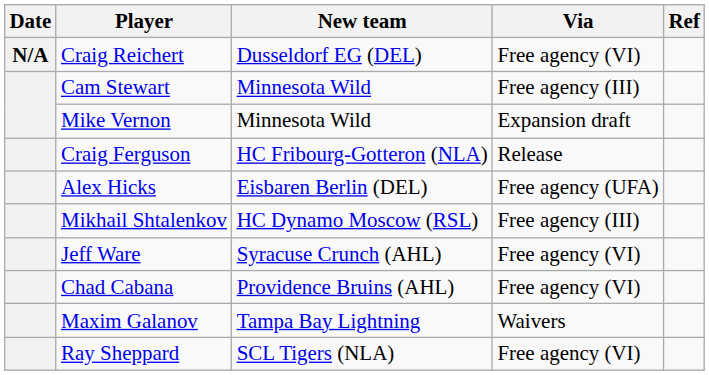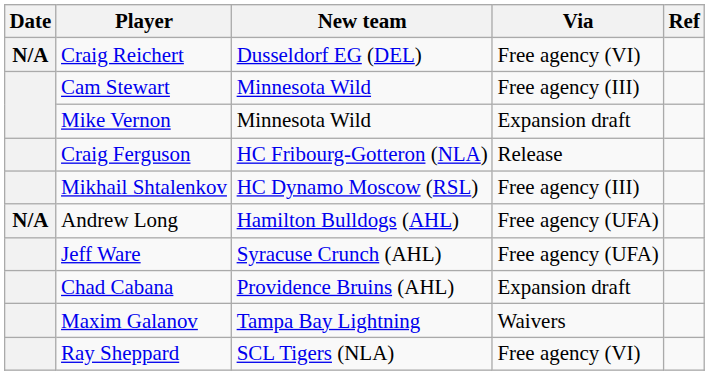- row: Alex Hicks | Eisbaren Berlin (DEL) | Free agency (UFA)
+ row: N/A | Andrew Long | Hamilton Bulldogs (AHL) | Free agency (UFA)
Jeff Ware | Via: Free agency (VI) -> Free agency (UFA)
Chad Cabana | Via: Free agency (VI) -> Expansion draft
